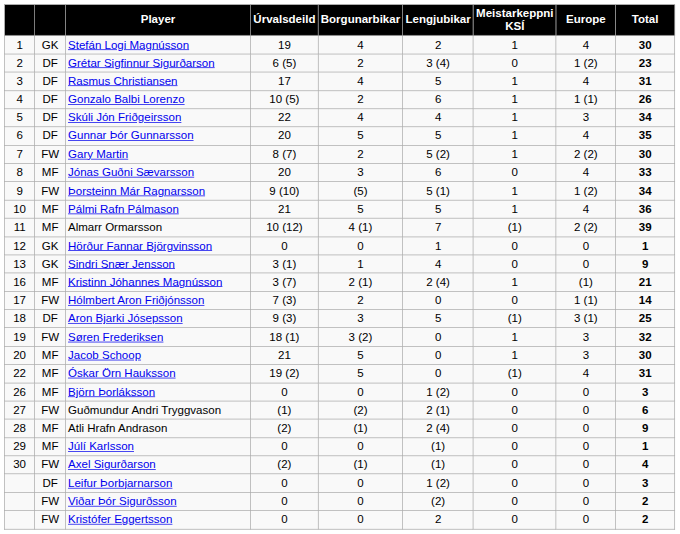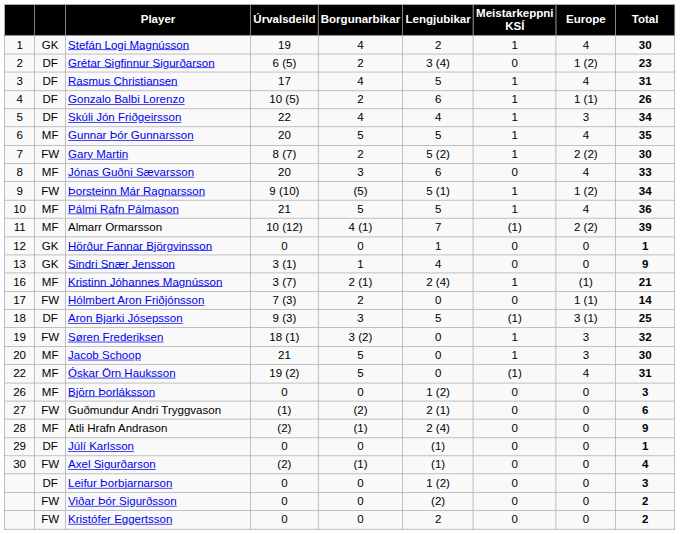Gunnar Þór Gunnarsson | column 2: DF -> MF
Júlí Karlsson | column 2: MF -> DF
